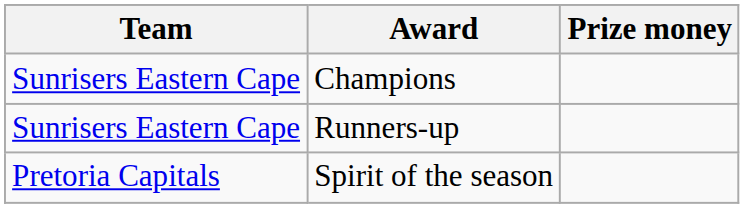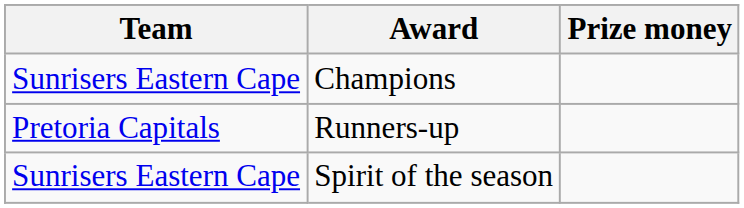Runners-up | Team: Sunrisers Eastern Cape -> Pretoria Capitals
Spirit of the season | Team: Pretoria Capitals -> Sunrisers Eastern Cape
